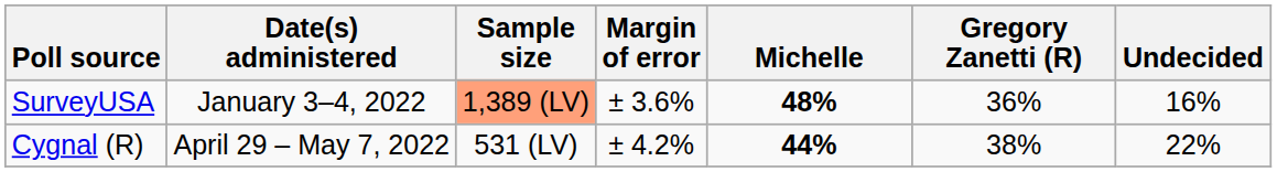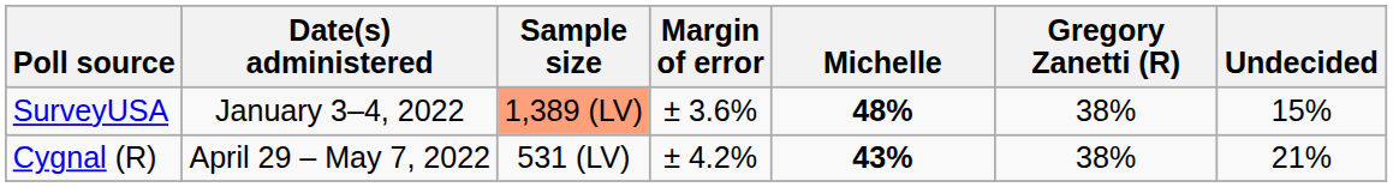SurveyUSA | Gregory Zanetti (R): 36% -> 38%
SurveyUSA | Undecided: 16% -> 15%
Cygnal (R) | Michelle: 44% -> 43%
Cygnal (R) | Undecided: 22% -> 21%
